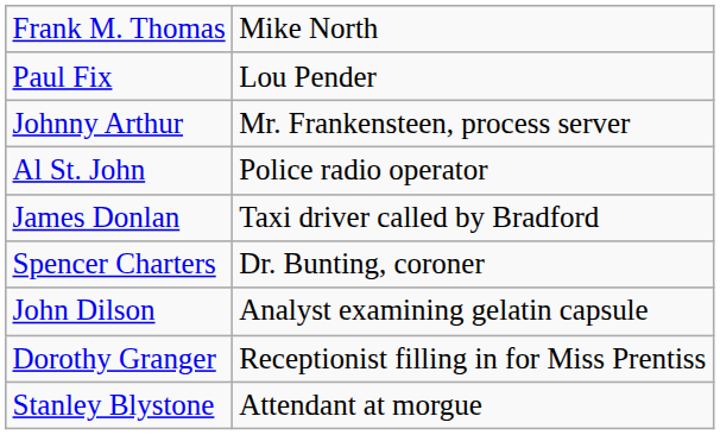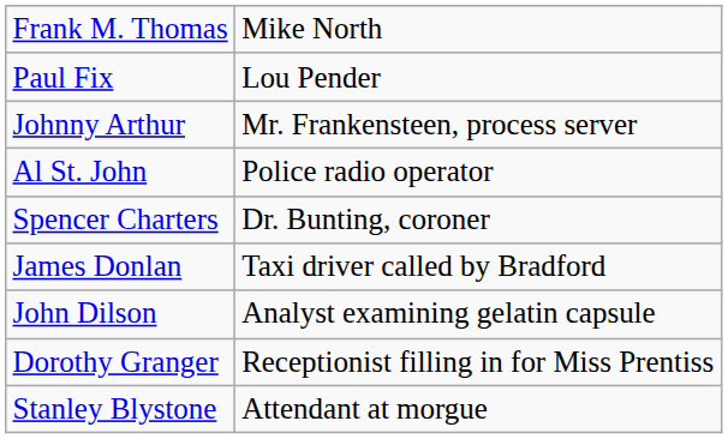rows swapped: Spencer Charters <-> James Donlan
